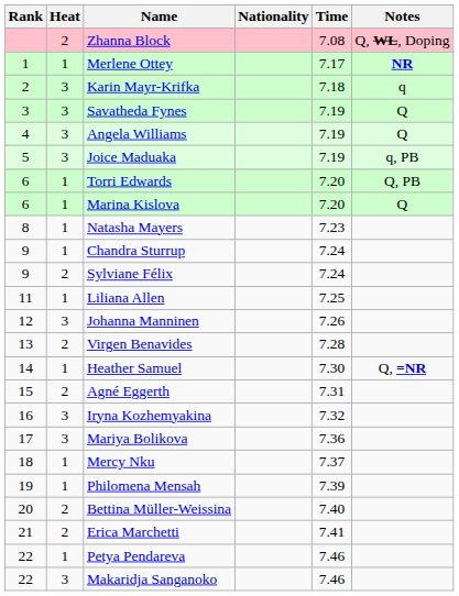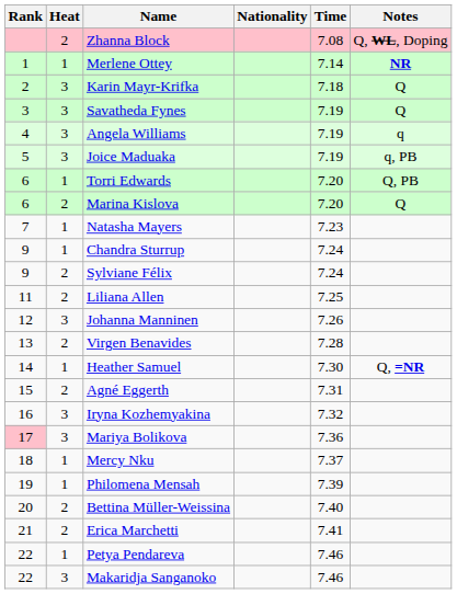Merlene Ottey | Time: 7.17 -> 7.14
Karin Mayr-Krifka | Notes: q -> Q
Angela Williams | Notes: Q -> q
Marina Kislova | Heat: 1 -> 2
Natasha Mayers | Rank: 8 -> 7
Liliana Allen | Heat: 1 -> 2
Mariya Bolikova | Rank: no background -> pink background
